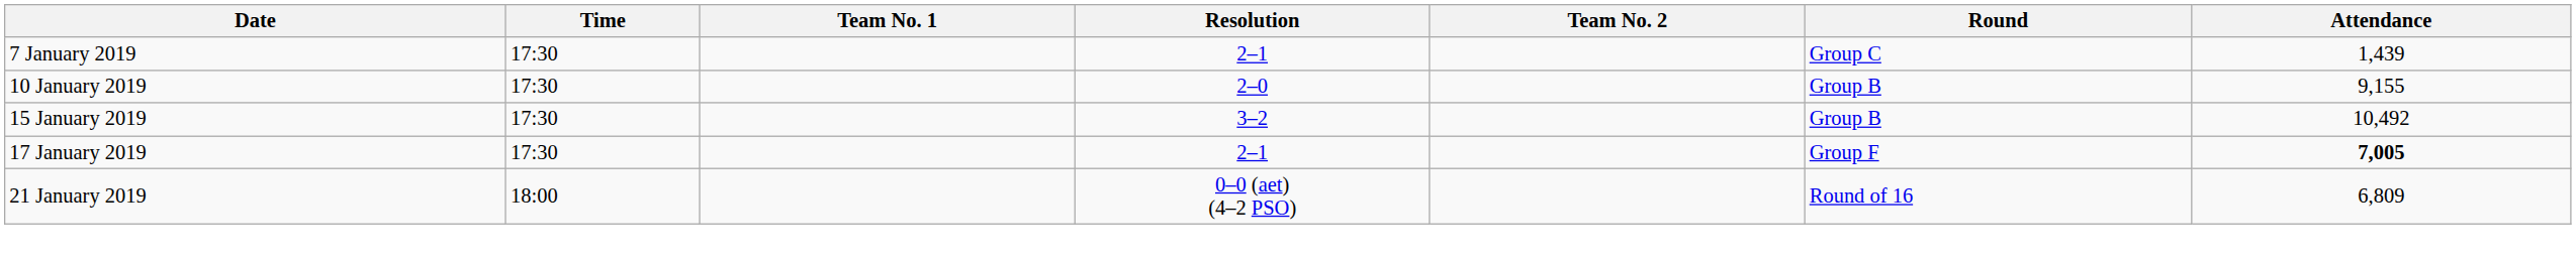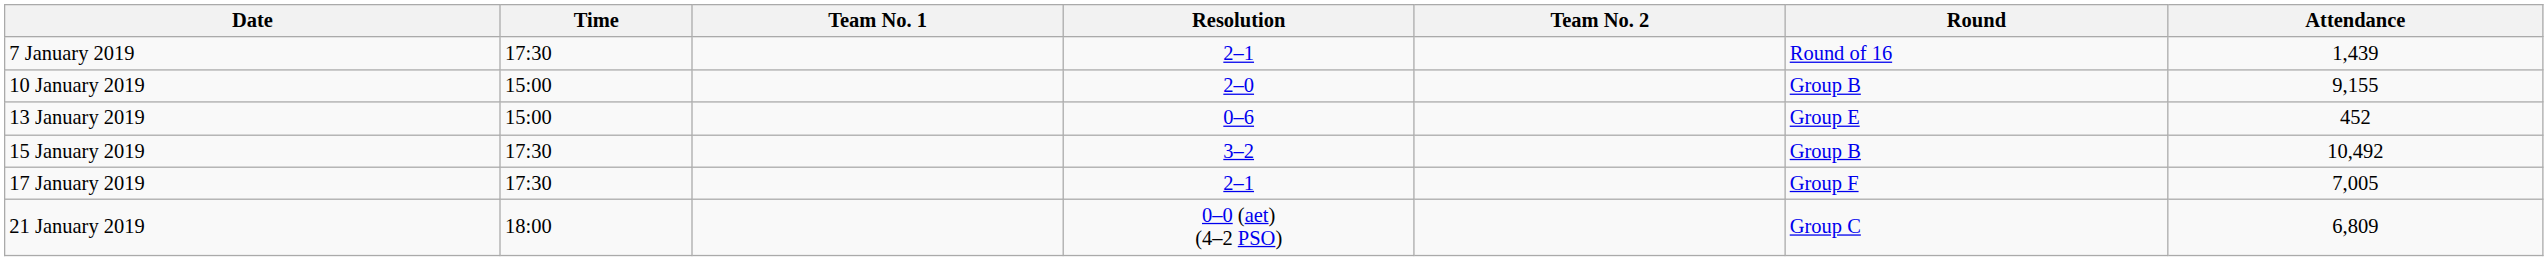7 January 2019 | Round: Group C -> Round of 16
10 January 2019 | Time: 17:30 -> 15:00
+ row: 13 January 2019 | 15:00 | 0–6 | Group E | 452
17 January 2019 | Attendance: bold -> normal
21 January 2019 | Round: Round of 16 -> Group C
